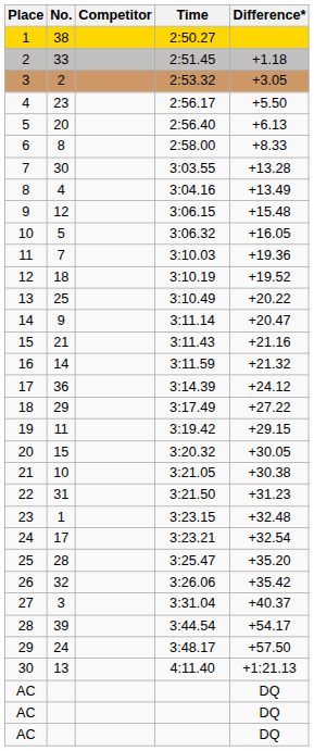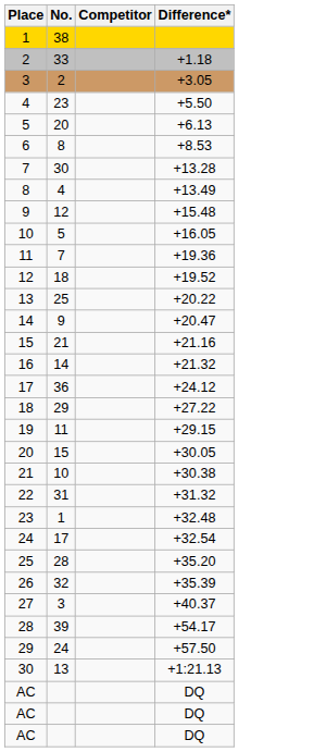- column: Time | 2:50.27 | 2:51.45 | 2:53.32 | 2:56.17 | 2:56.40 | 2:58.00 | 3:03.55 | 3:04.16 | 3:06.15 | 3:06.32 | 3:10.03 | 3:10.19 | 3:10.49 | 3:11.14 | 3:11.43 | 3:11.59 | 3:14.39 | 3:17.49 | 3:19.42 | 3:20.32 | 3:21.05 | 3:21.50 | 3:23.15 | 3:23.21 | 3:25.47 | 3:26.06 | 3:31.04 | 3:44.54 | 3:48.17 | 4:11.40
6 | Difference*: +8.33 -> +8.53
22 | Difference*: +31.23 -> +31.32
26 | Difference*: +35.42 -> +35.39
